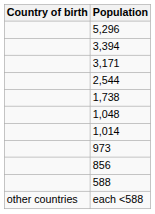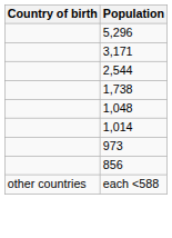- row: 3,394
- row: 588
